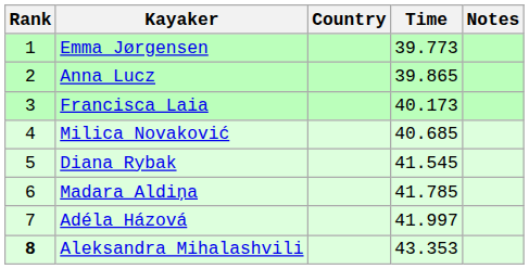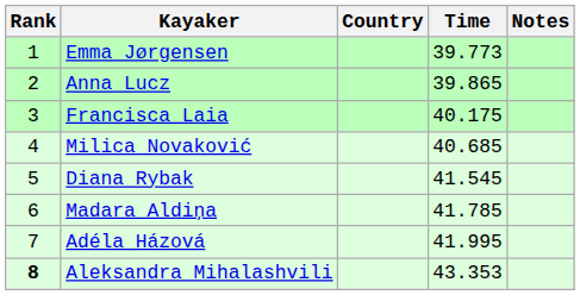Francisca Laia | Time: 40.173 -> 40.175
Adéla Házová | Time: 41.997 -> 41.995
